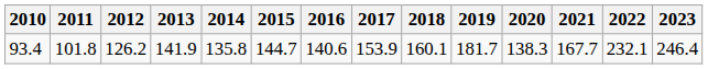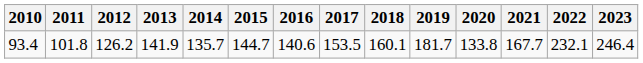93.4 | 2014: 135.8 -> 135.7
93.4 | 2017: 153.9 -> 153.5
93.4 | 2020: 138.3 -> 133.8
